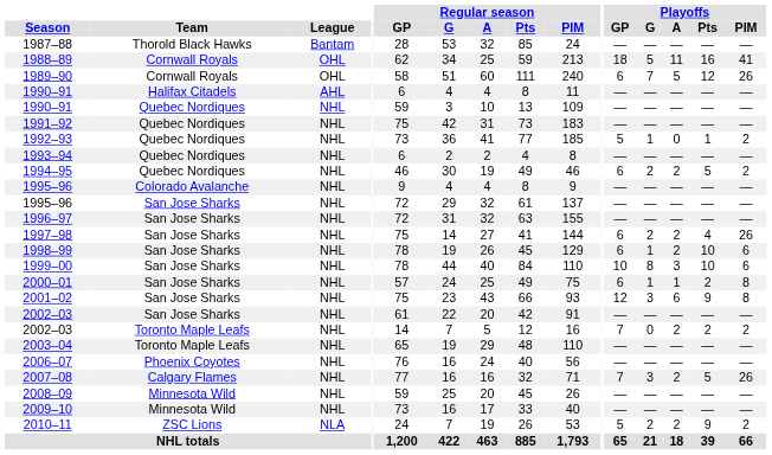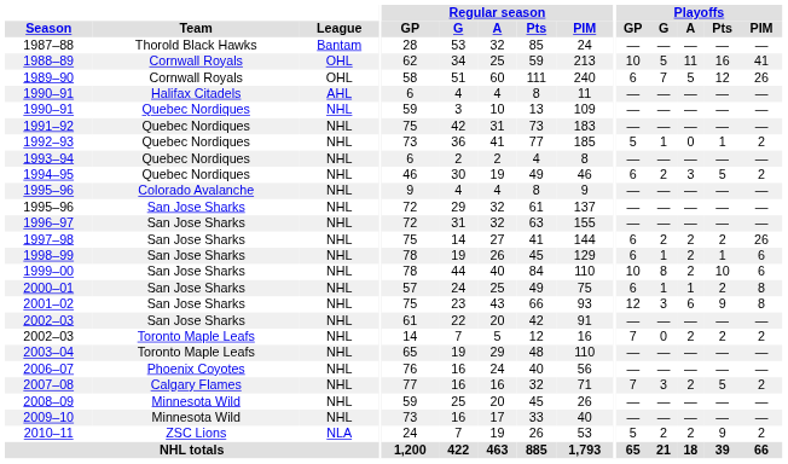1988–89 | Playoffs / GP: 18 -> 10
1994–95 | Playoffs / A: 2 -> 3
1997–98 | Playoffs / Pts: 4 -> 2
1998–99 | Playoffs / Pts: 10 -> 1
1999–00 | Playoffs / A: 3 -> 2
2007–08 | Playoffs / PIM: 26 -> 2
